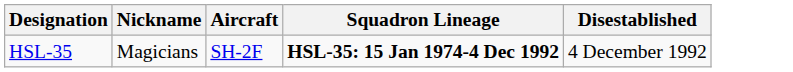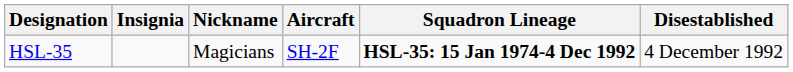+ column: Insignia
